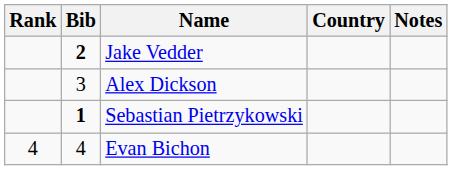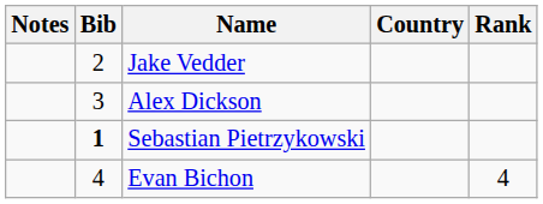columns swapped: Rank <-> Notes
Jake Vedder | Bib: bold -> normal
